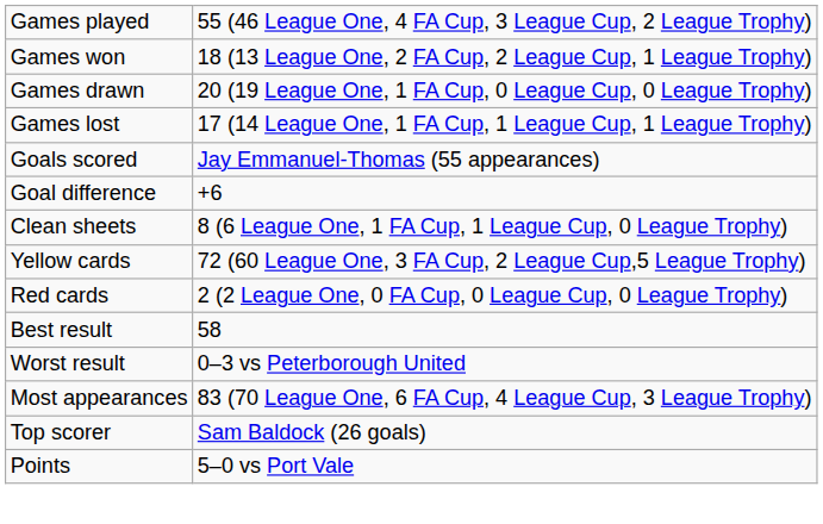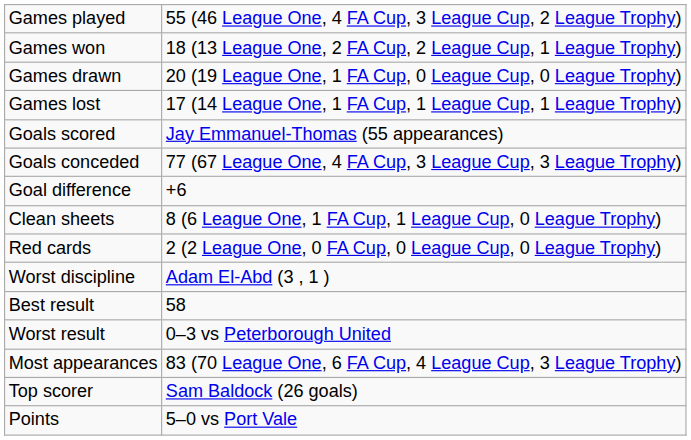+ row: Goals conceded | 77 (67 League One, 4 FA Cup, 3 League Cup, 3 League Trophy)
- row: Yellow cards | 72 (60 League One, 3 FA Cup, 2 League Cup,5 League Trophy)
+ row: Worst discipline | Adam El-Abd (3 , 1 )
